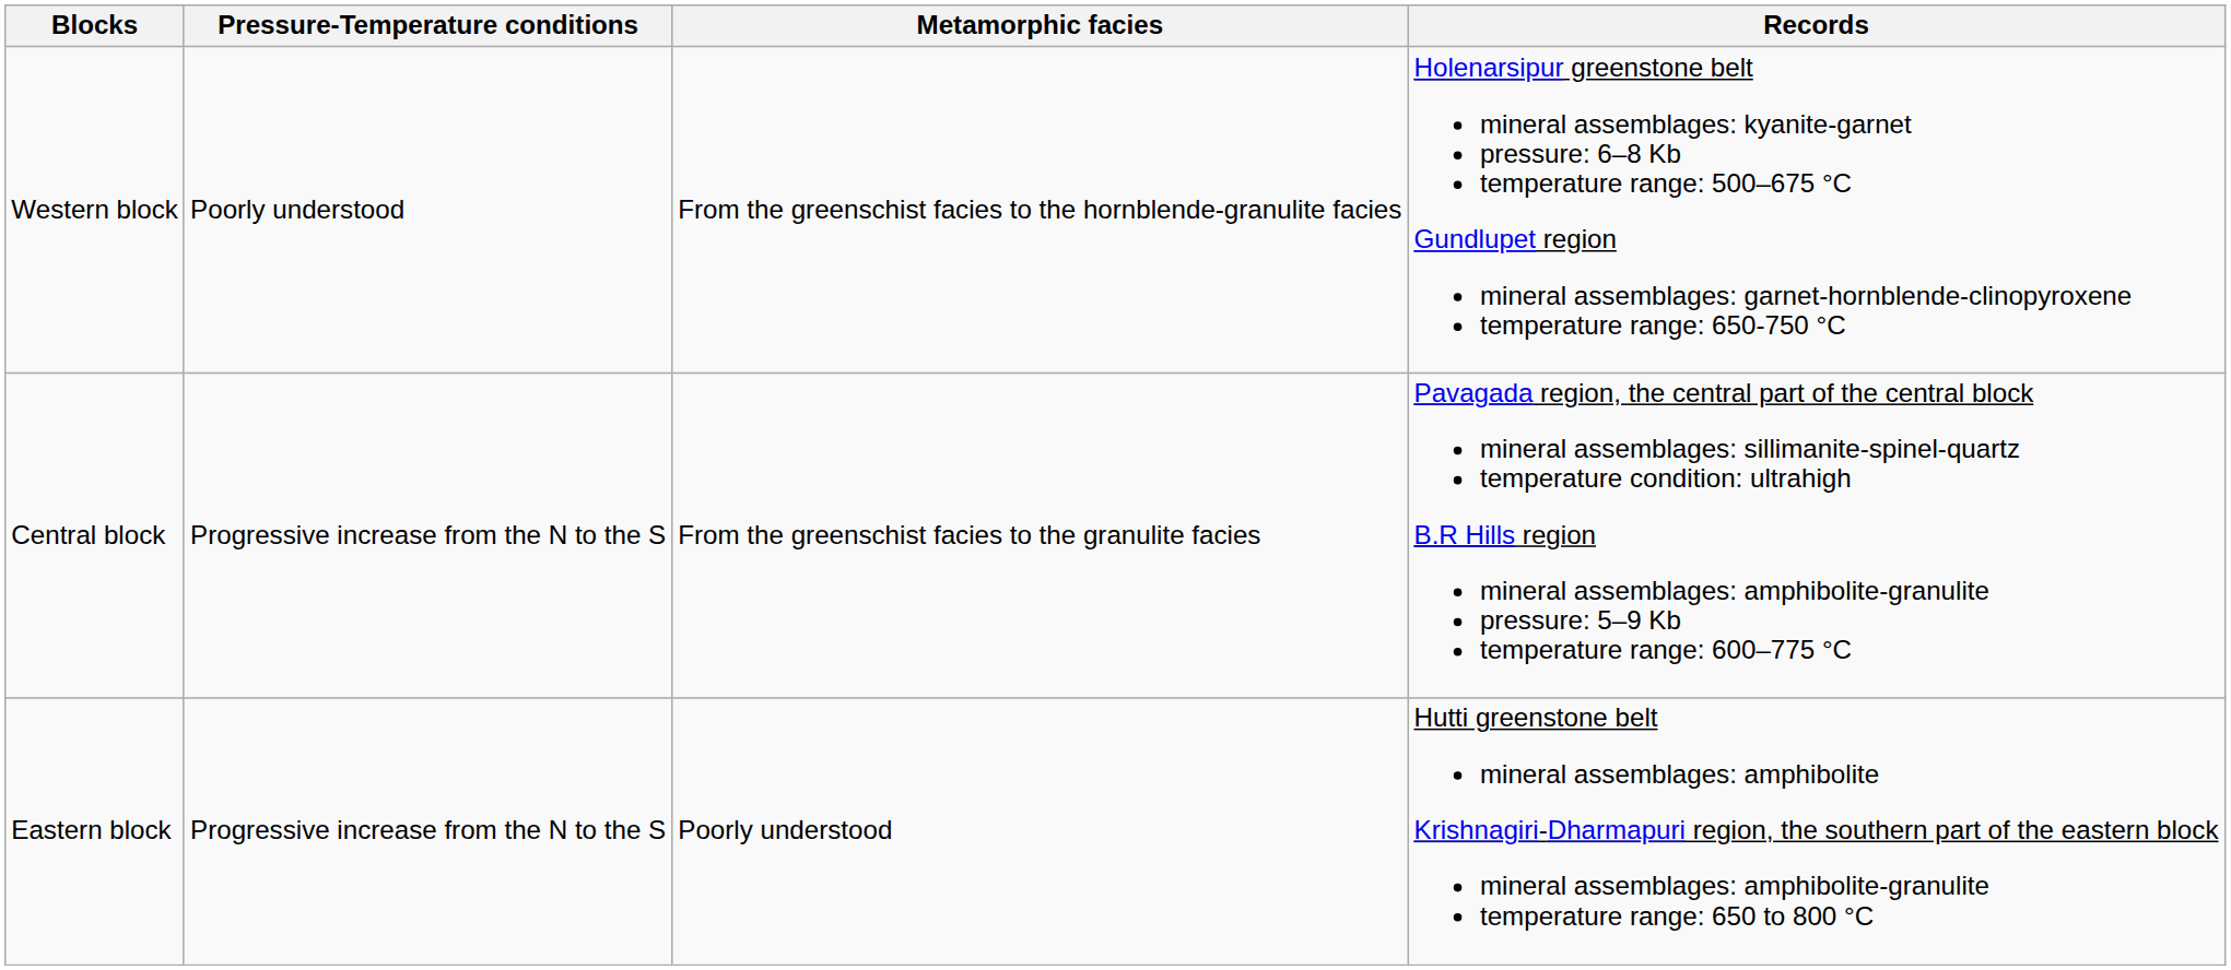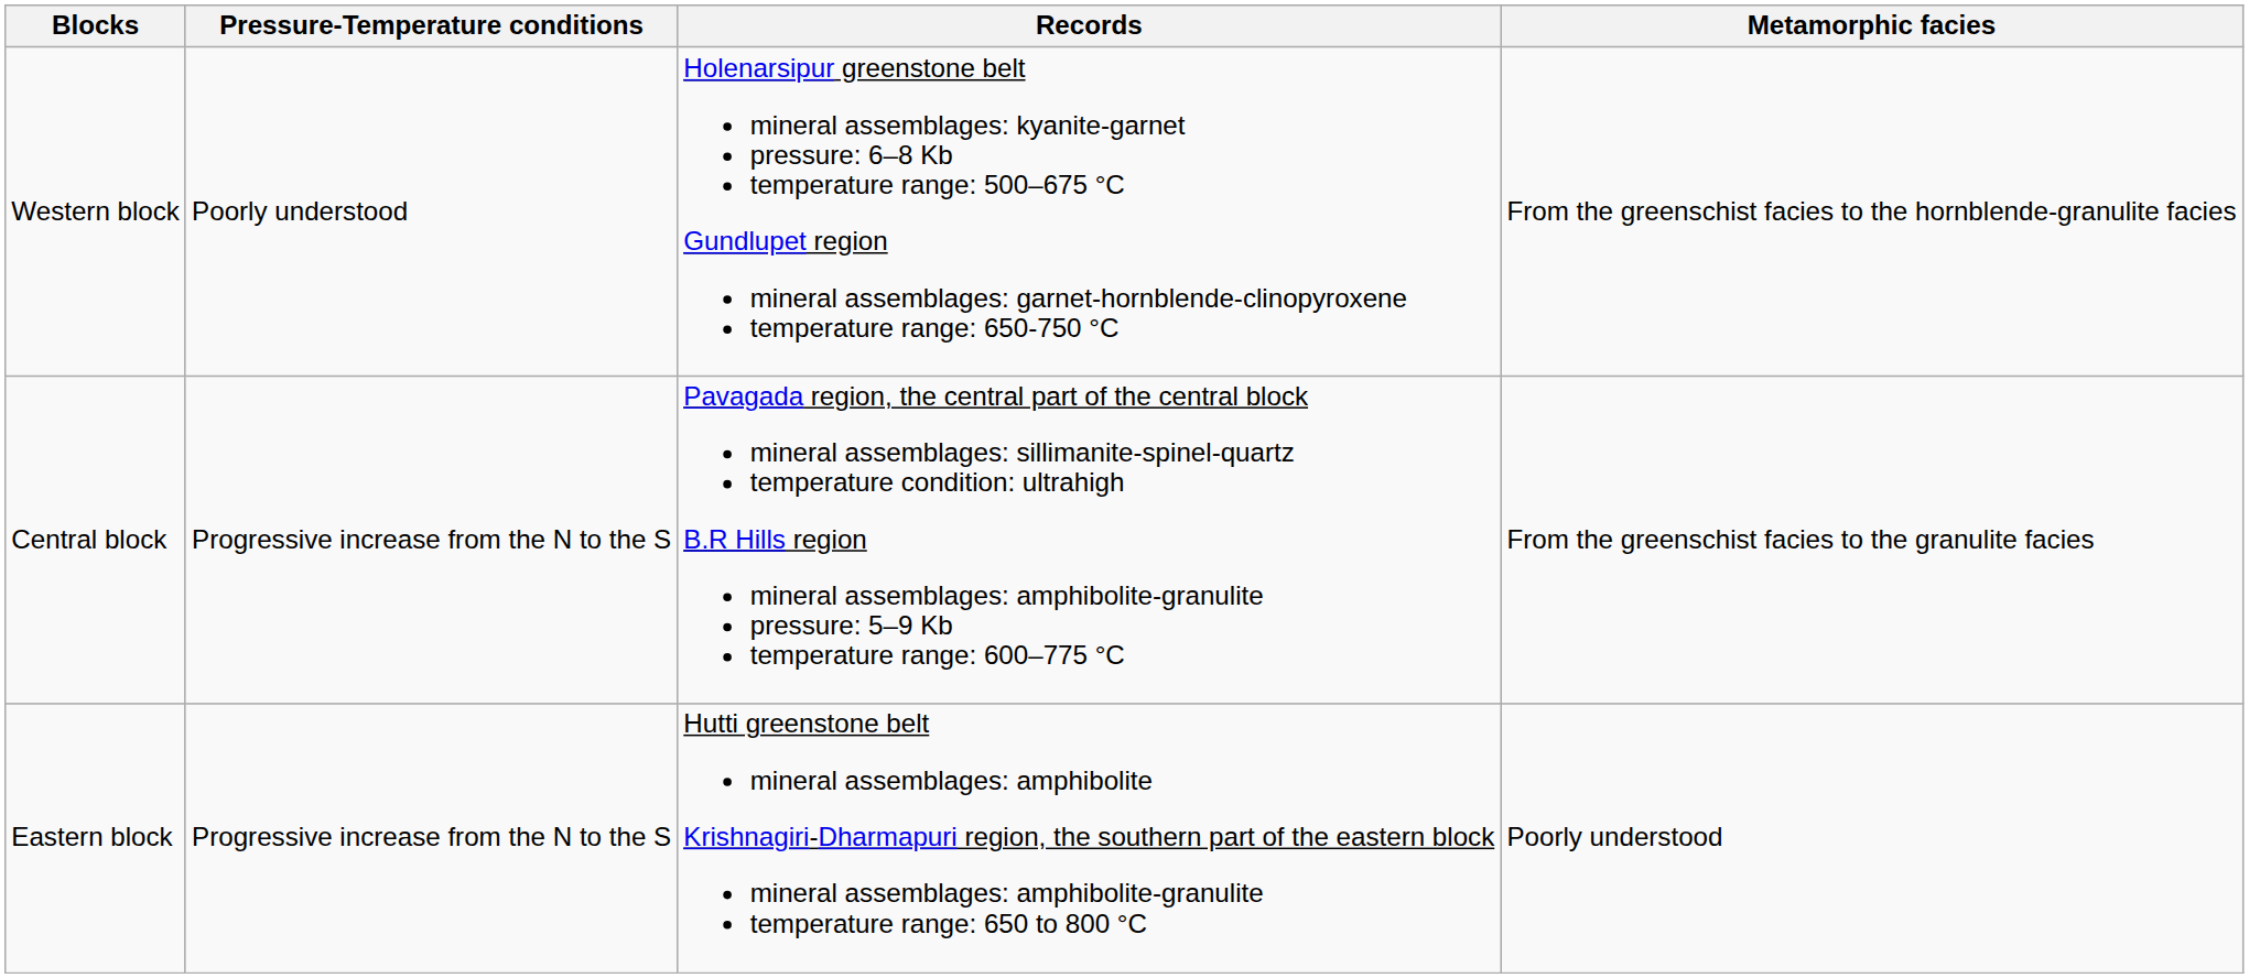columns swapped: Metamorphic facies <-> Records
